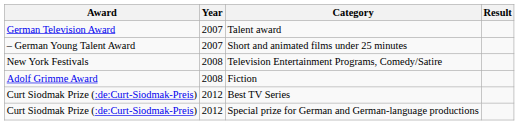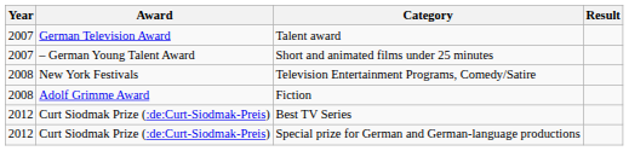columns swapped: Year <-> Award
